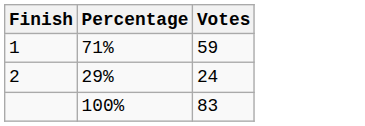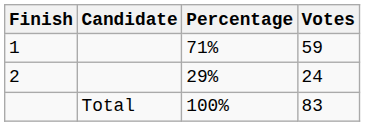+ column: Candidate | Total
